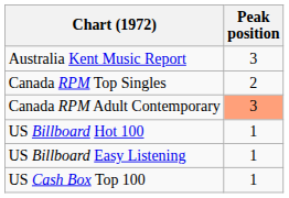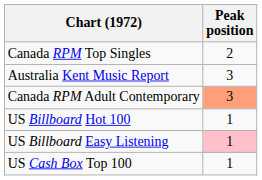rows swapped: Australia Kent Music Report <-> Canada RPM Top Singles
US Billboard Easy Listening | Peak position: no background -> pink background
